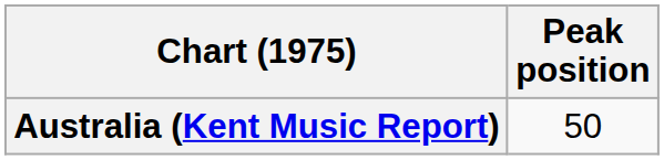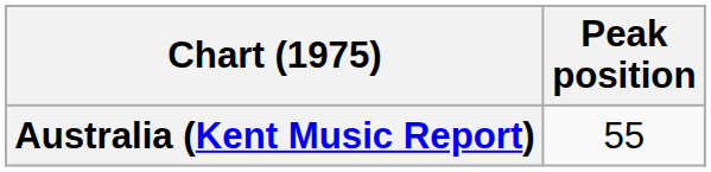Australia (Kent Music Report) | Peak position: 50 -> 55
